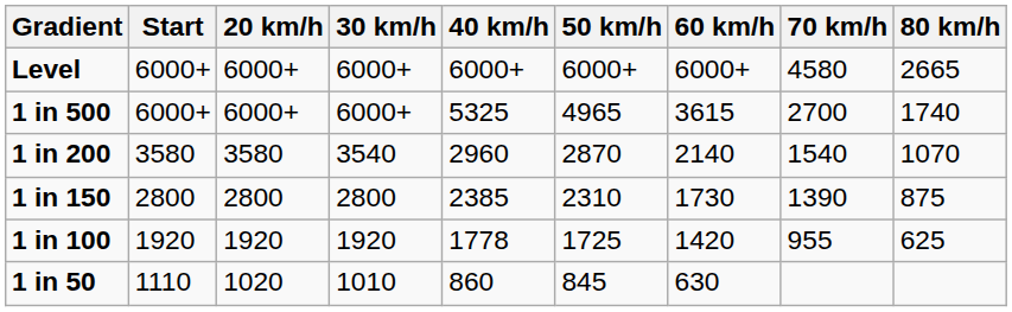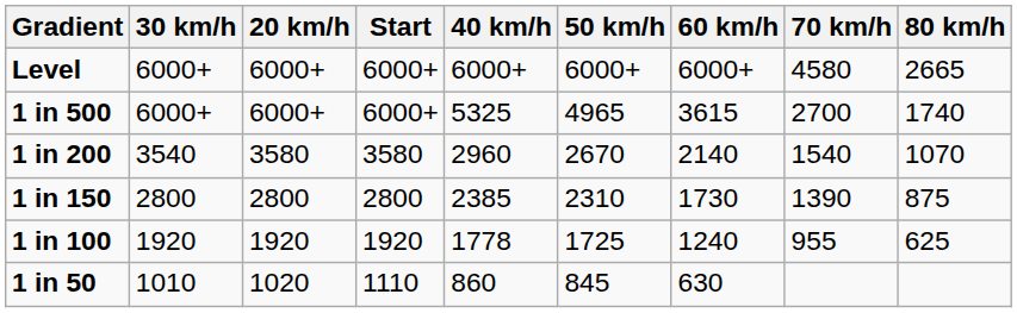columns swapped: Start <-> 30 km/h
1 in 200 | 50 km/h: 2870 -> 2670
1 in 100 | 60 km/h: 1420 -> 1240
